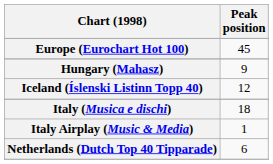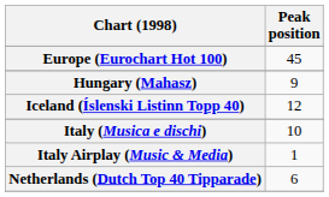Italy (Musica e dischi) | Peak position: 18 -> 10
